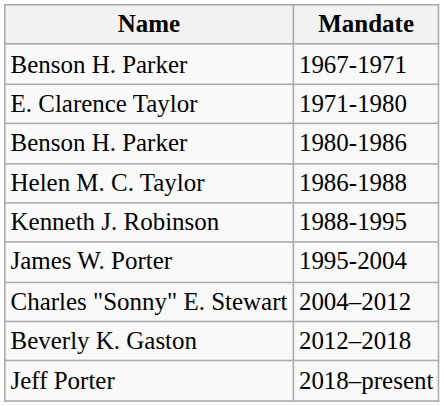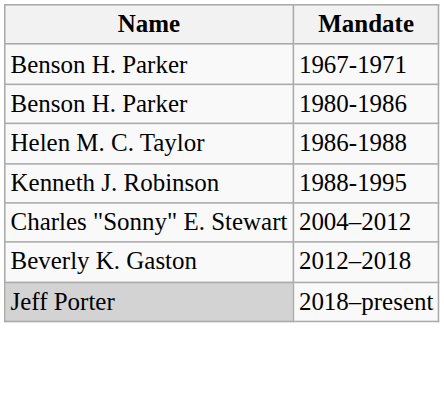- row: E. Clarence Taylor | 1971-1980
- row: James W. Porter | 1995-2004
2018–present | Name: no background -> lightgrey background
